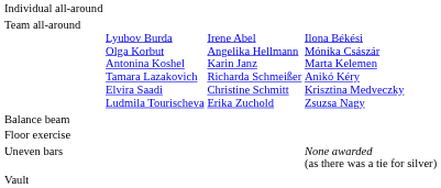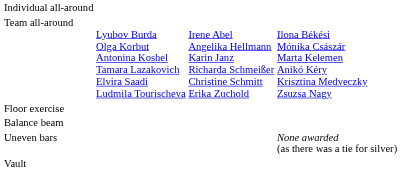rows swapped: Balance beam <-> Floor exercise
